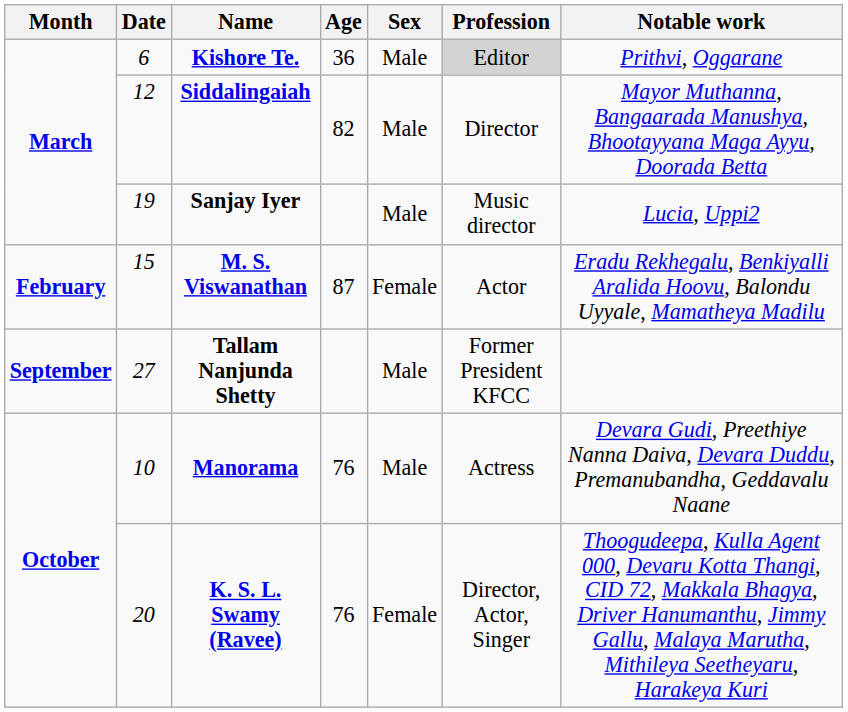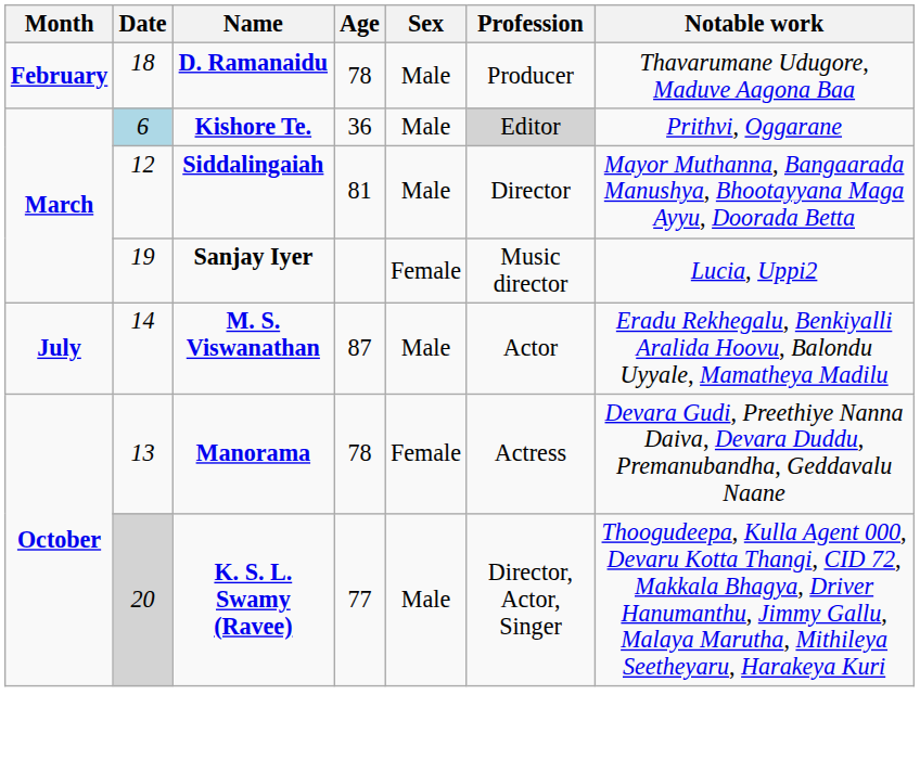+ row: February | 18 | D. Ramanaidu | 78 | Male | Producer | Thavarumane Udugore, Maduve Aagona Baa
Kishore Te. | Date: no background -> lightblue background
Siddalingaiah | Age: 82 -> 81
Sanjay Iyer | Sex: Male -> Female
M. S. Viswanathan | Month: February -> July
M. S. Viswanathan | Date: 15 -> 14
M. S. Viswanathan | Sex: Female -> Male
- row: September | 27 | Tallam Nanjunda Shetty | Male | Former President KFCC
Manorama | Date: 10 -> 13
Manorama | Age: 76 -> 78
Manorama | Sex: Male -> Female
K. S. L. Swamy (Ravee) | Date: no background -> lightgrey background
K. S. L. Swamy (Ravee) | Age: 76 -> 77
K. S. L. Swamy (Ravee) | Sex: Female -> Male
